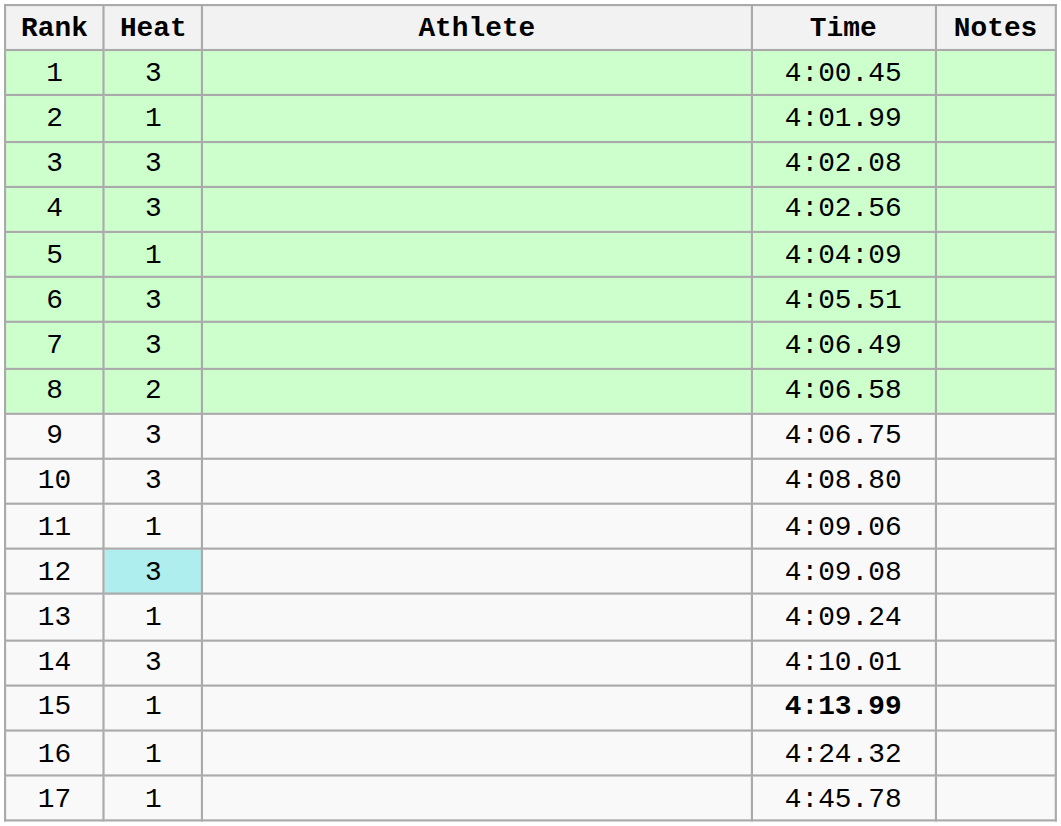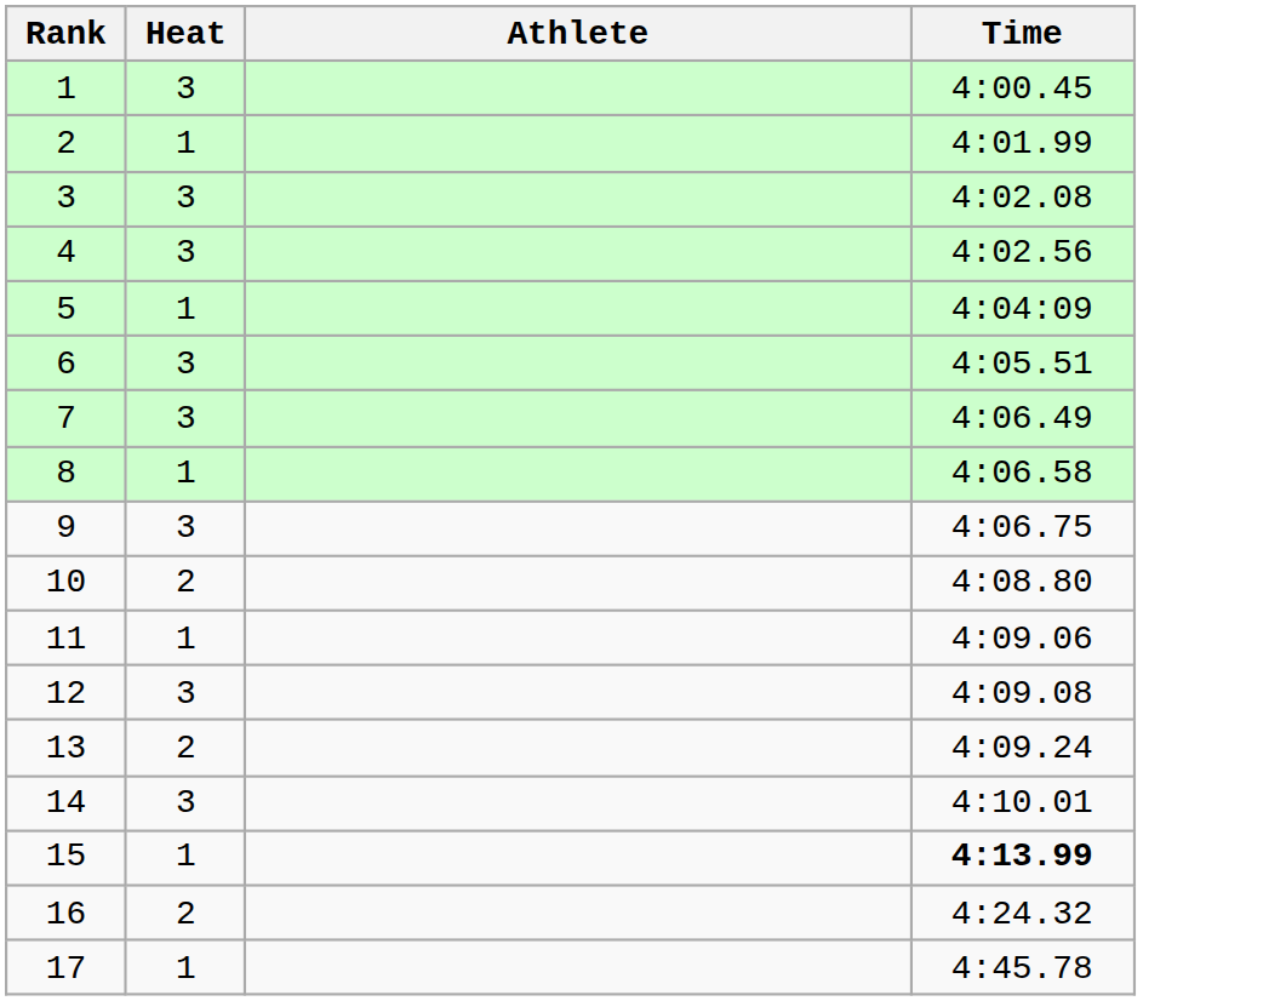- column: Notes
8 | Heat: 2 -> 1
10 | Heat: 3 -> 2
12 | Heat: paleturquoise background -> no background
13 | Heat: 1 -> 2
16 | Heat: 1 -> 2
